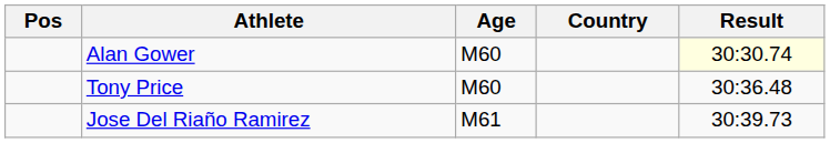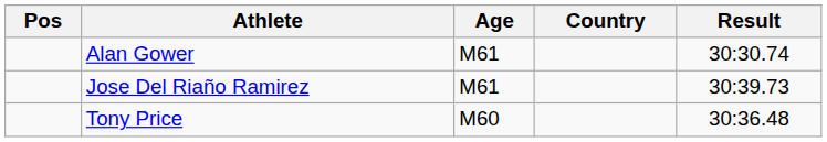Alan Gower | Age: M60 -> M61
Alan Gower | Result: lightyellow background -> no background
rows swapped: Tony Price <-> Jose Del Riaño Ramirez
